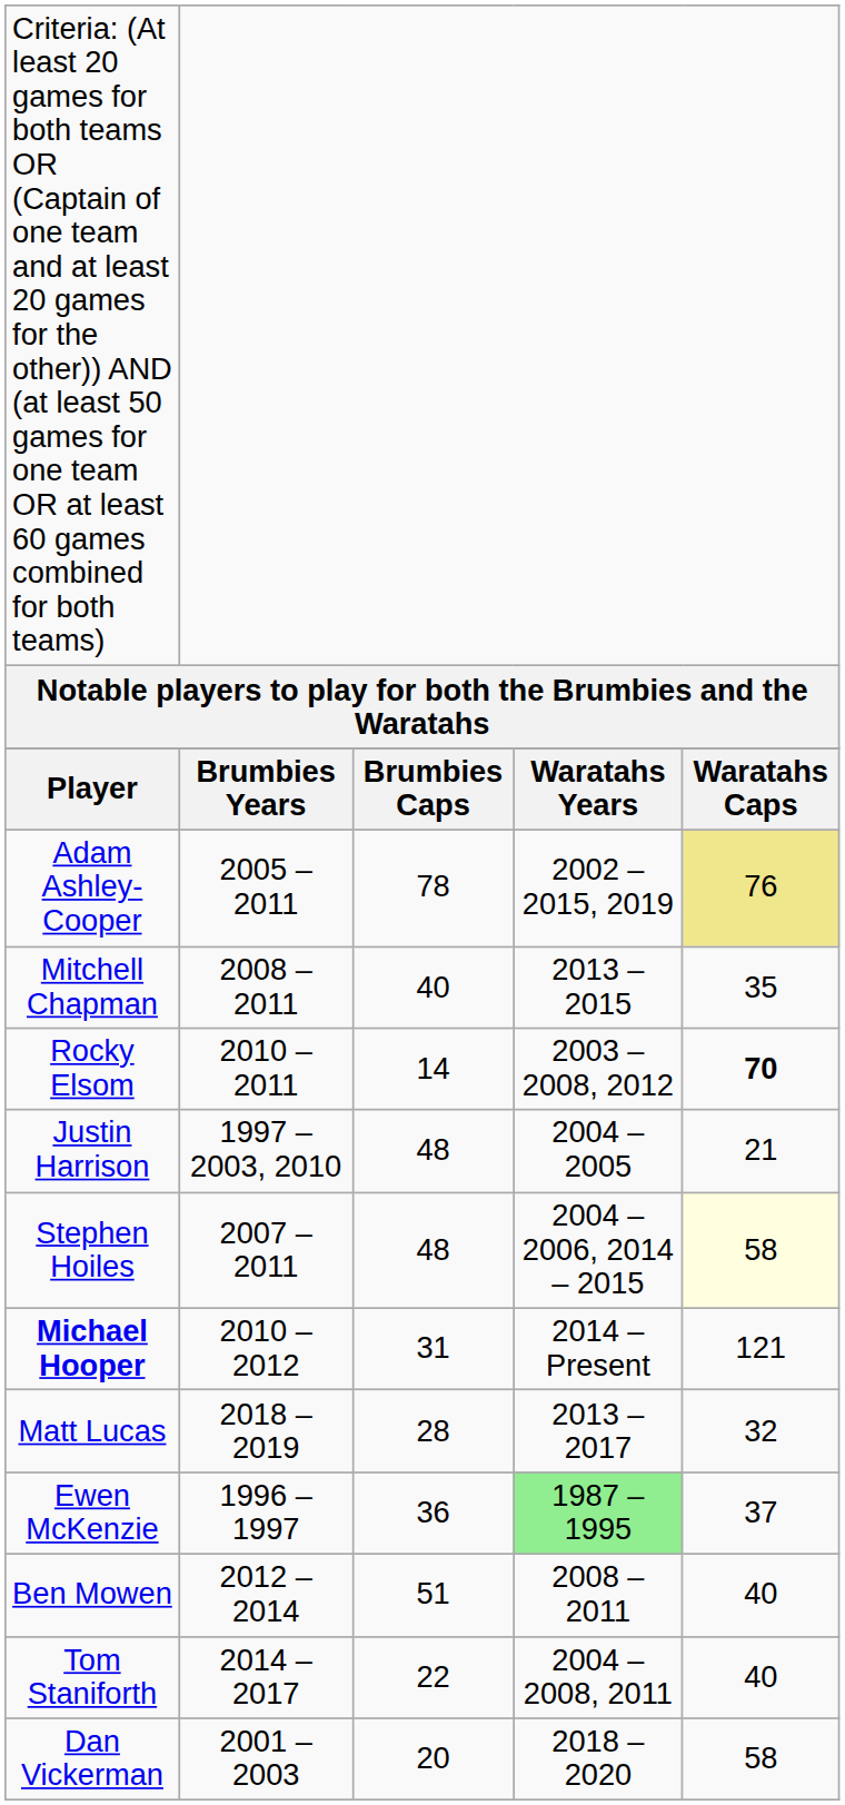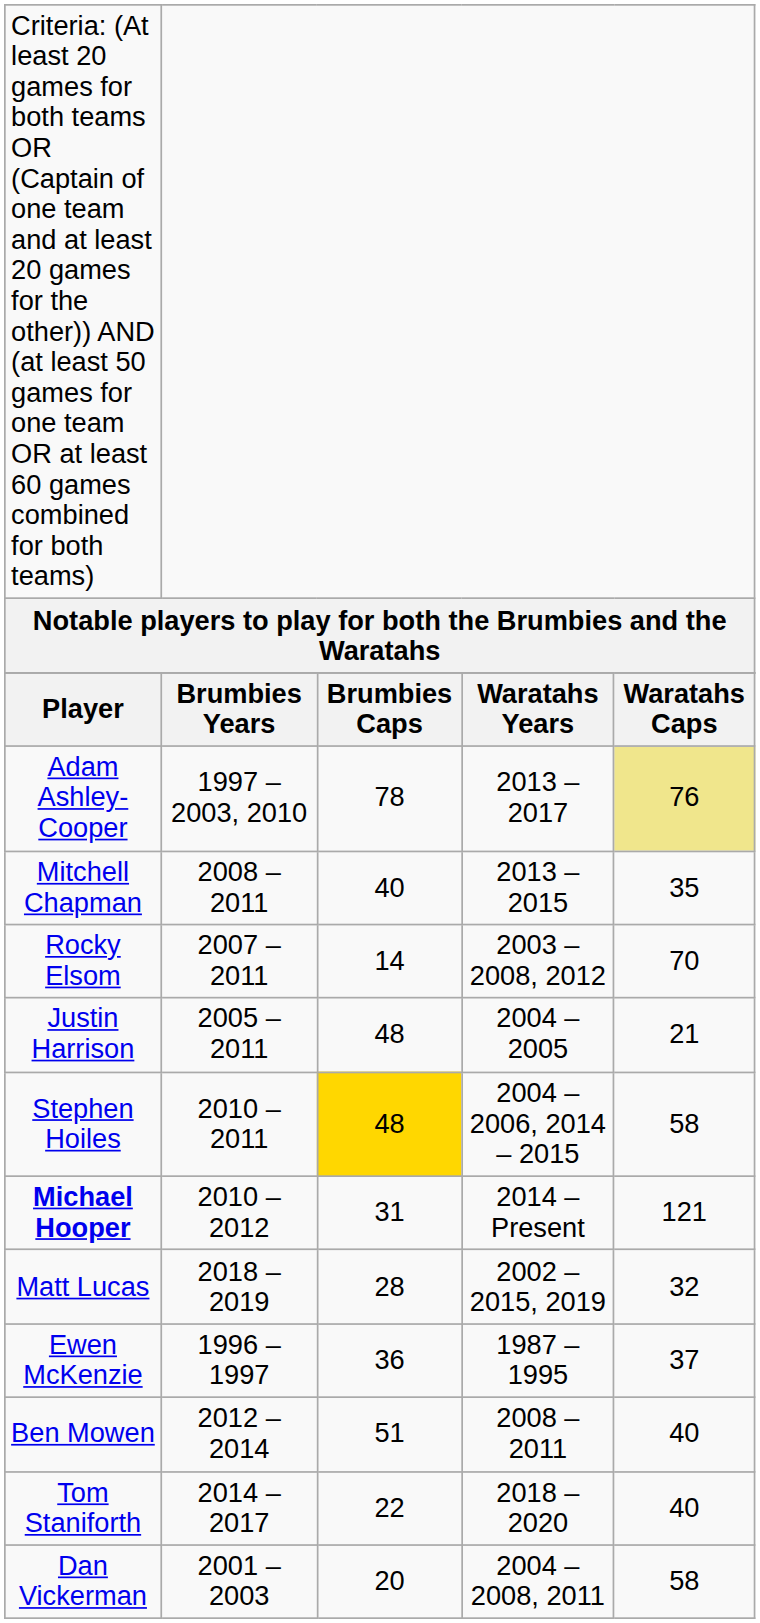Adam Ashley-Cooper | column 2: 2005 – 2011 -> 1997 – 2003, 2010
Adam Ashley-Cooper | column 4: 2002 – 2015, 2019 -> 2013 – 2017
Rocky Elsom | column 2: 2010 – 2011 -> 2007 – 2011
Rocky Elsom | column 5: bold -> normal
Justin Harrison | column 2: 1997 – 2003, 2010 -> 2005 – 2011
Stephen Hoiles | column 2: 2007 – 2011 -> 2010 – 2011
Stephen Hoiles | column 3: no background -> gold background
Stephen Hoiles | column 5: lightyellow background -> no background
Matt Lucas | column 4: 2013 – 2017 -> 2002 – 2015, 2019
Ewen McKenzie | column 4: lightgreen background -> no background
Tom Staniforth | column 4: 2004 – 2008, 2011 -> 2018 – 2020
Dan Vickerman | column 4: 2018 – 2020 -> 2004 – 2008, 2011
